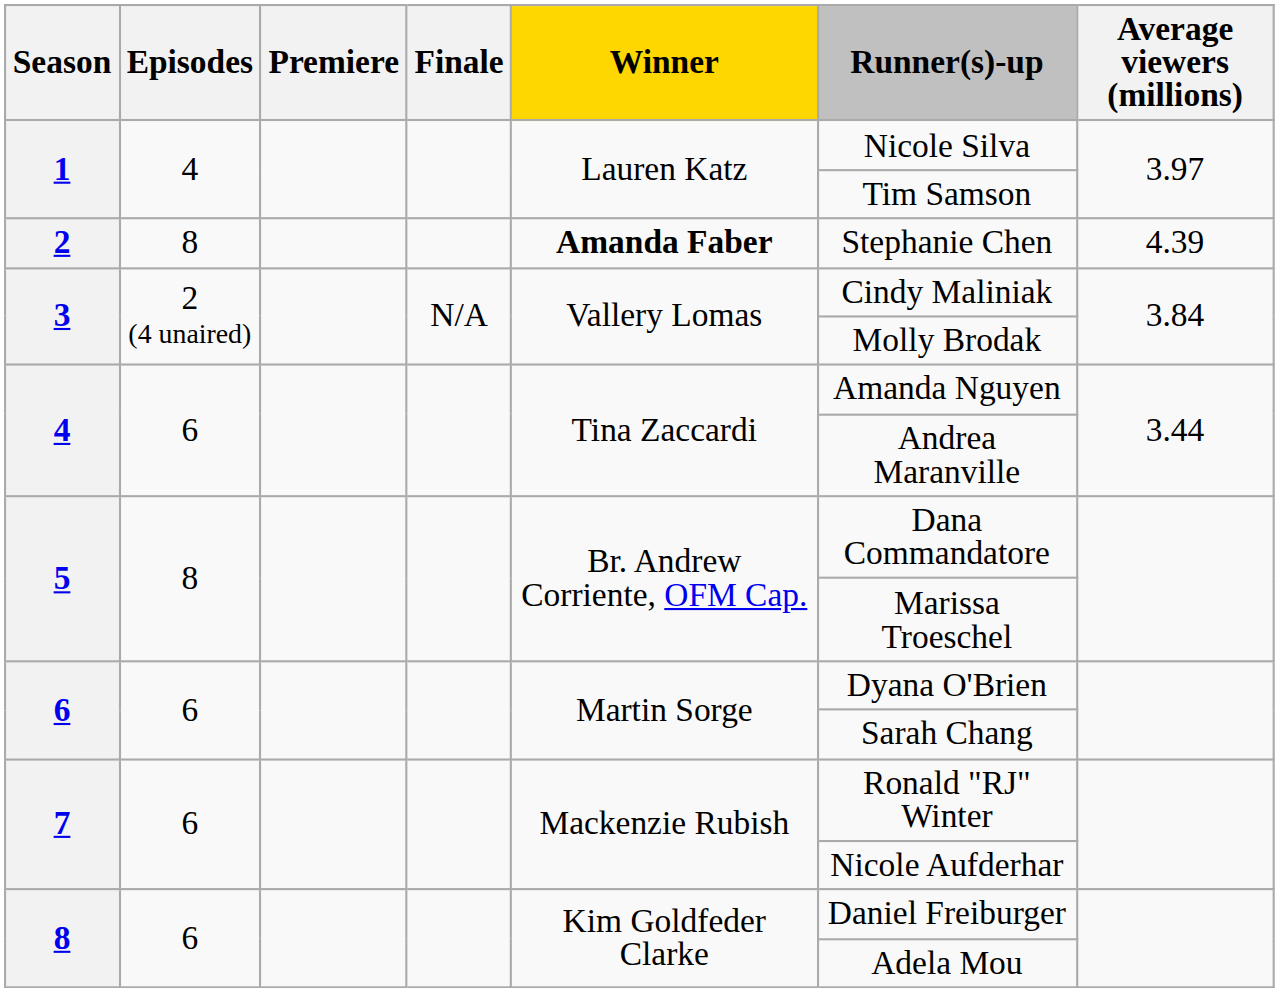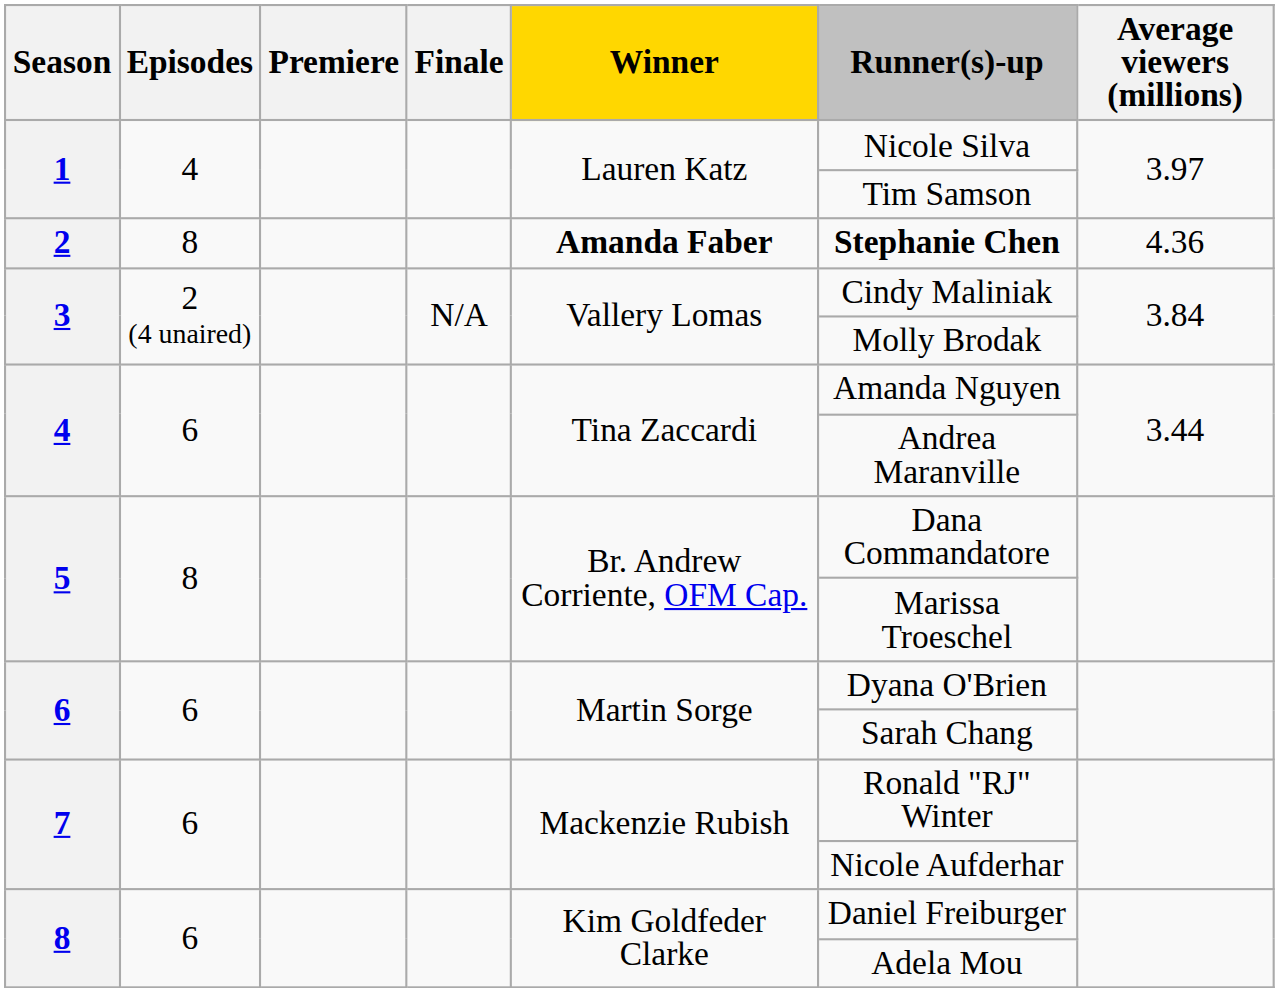2 | Runner(s)-up: normal -> bold
2 | Average viewers (millions): 4.39 -> 4.36
